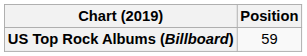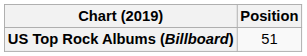US Top Rock Albums (Billboard) | Position: 59 -> 51
